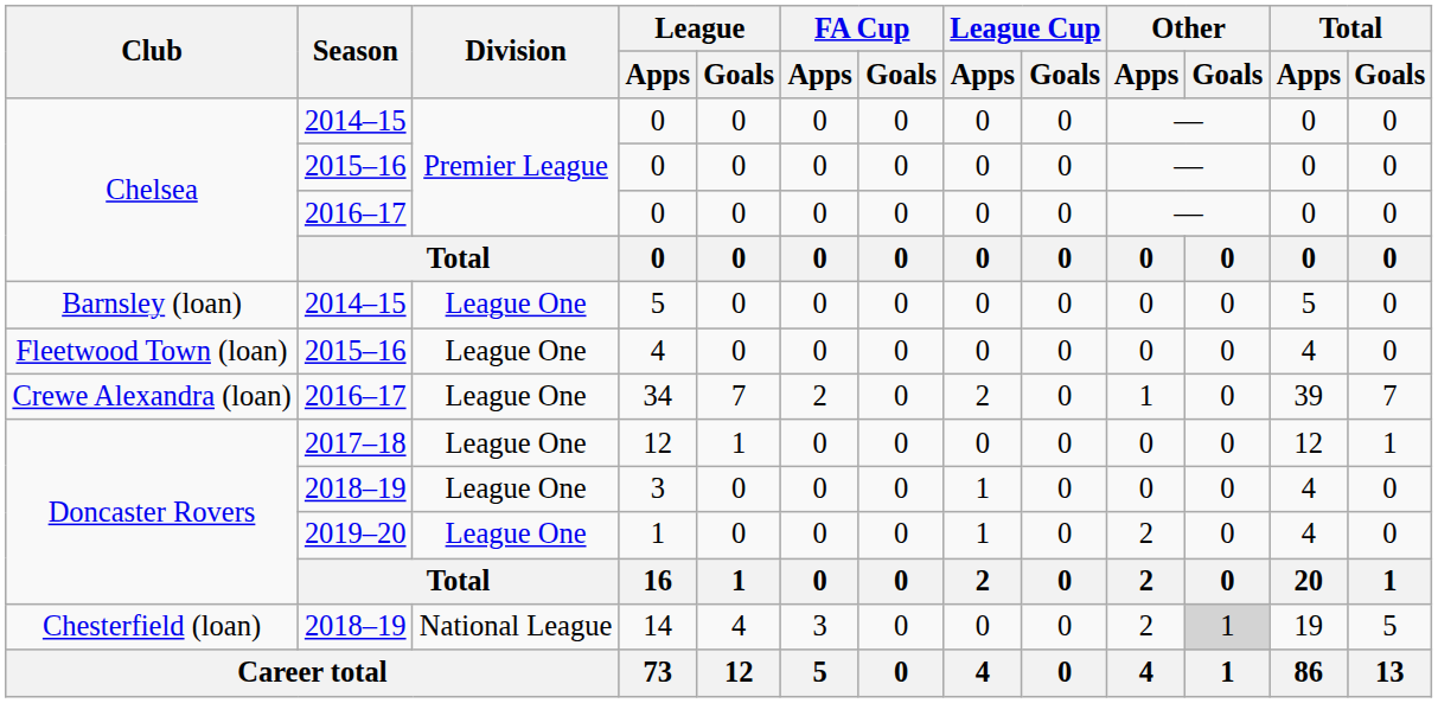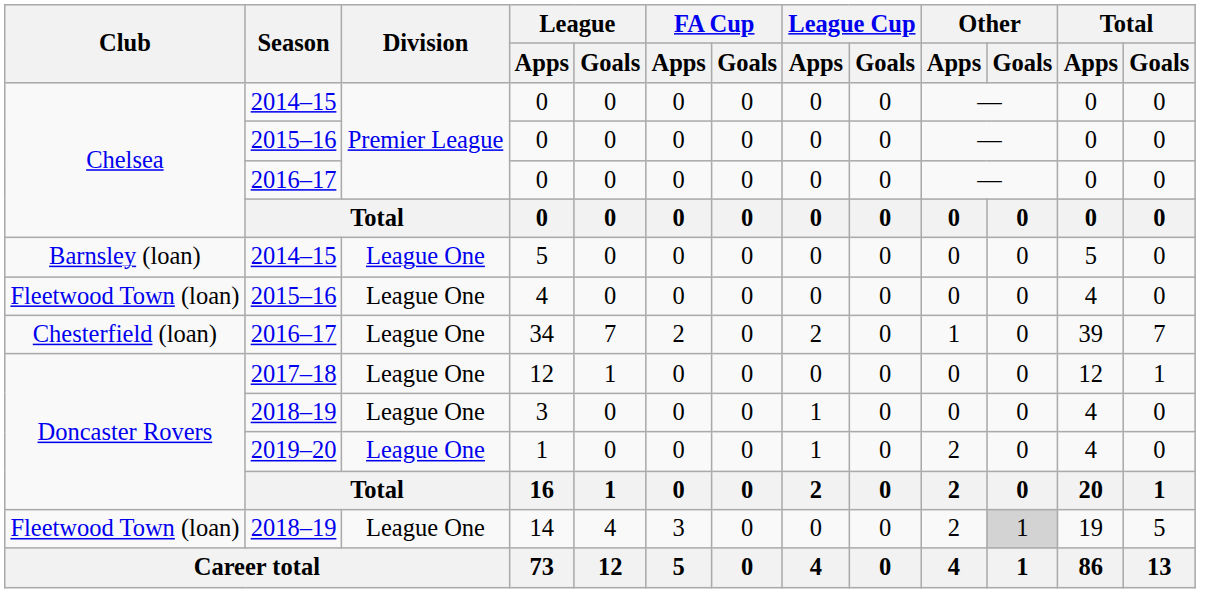34 | Club: Crewe Alexandra (loan) -> Chesterfield (loan)
14 | Club: Chesterfield (loan) -> Fleetwood Town (loan)
14 | Division: National League -> League One
